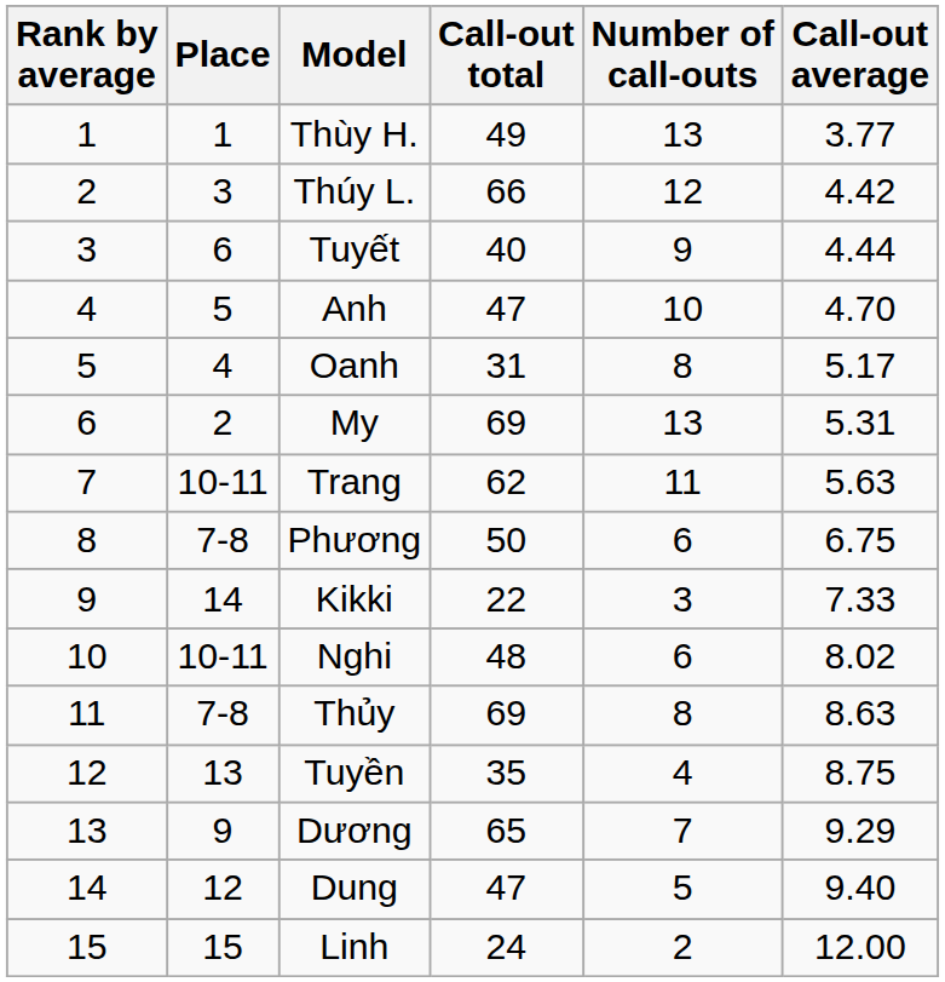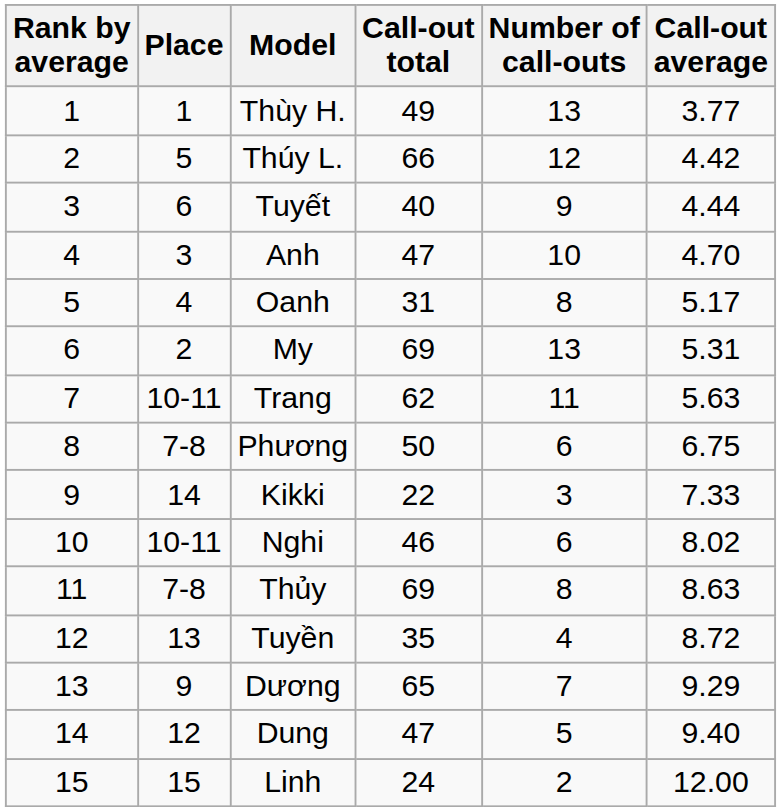Thúy L. | Place: 3 -> 5
Anh | Place: 5 -> 3
Nghi | Call-out total: 48 -> 46
Tuyền | Call-out average: 8.75 -> 8.72
